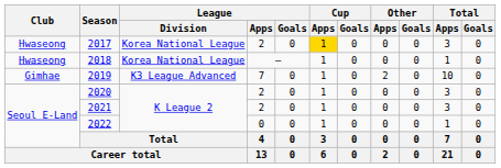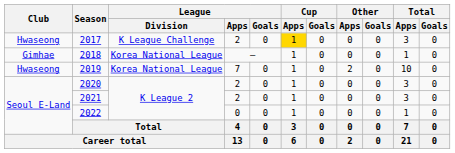2017 | League / Division: Korea National League -> K League Challenge
2018 | Club: Hwaseong -> Gimhae
2019 | Club: Gimhae -> Hwaseong
2019 | League / Division: K3 League Advanced -> Korea National League
